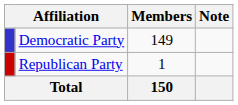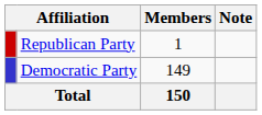rows swapped: Democratic Party <-> Republican Party
